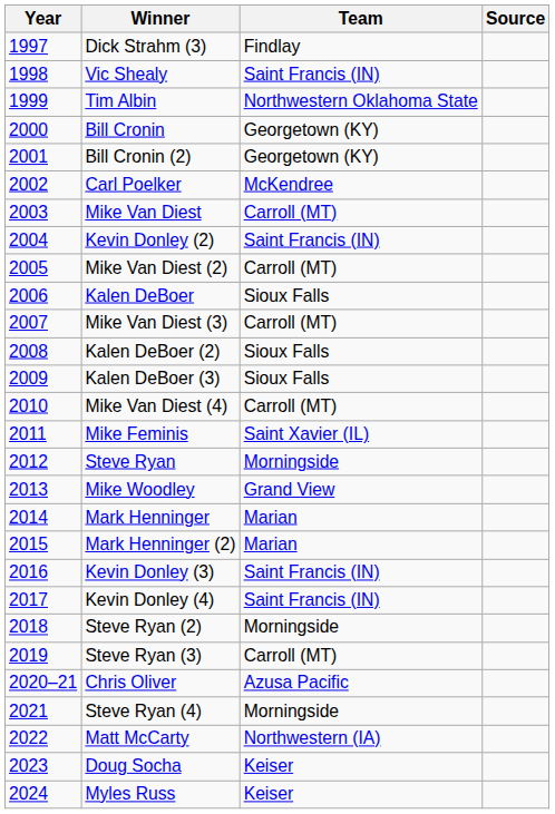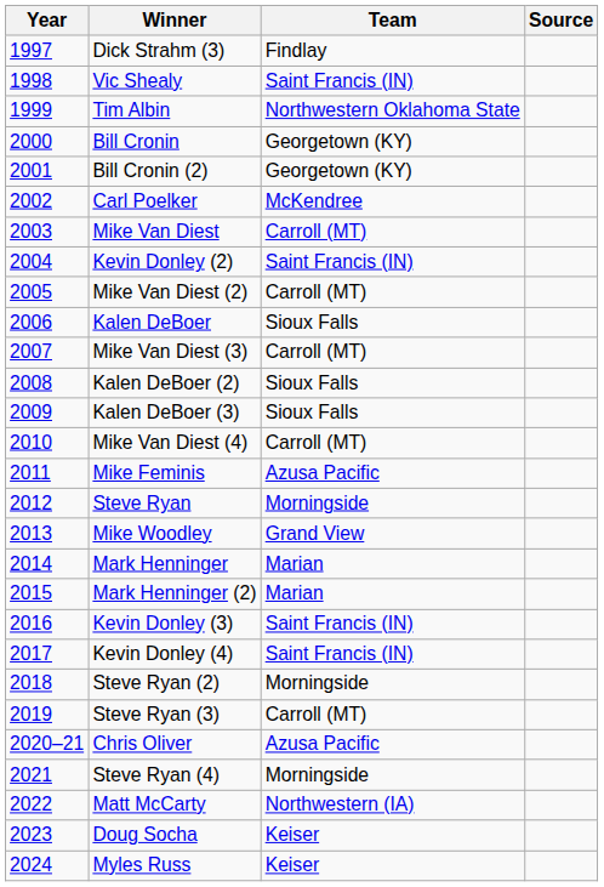Mike Feminis | Team: Saint Xavier (IL) -> Azusa Pacific
